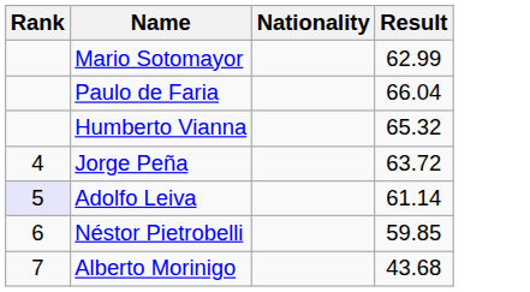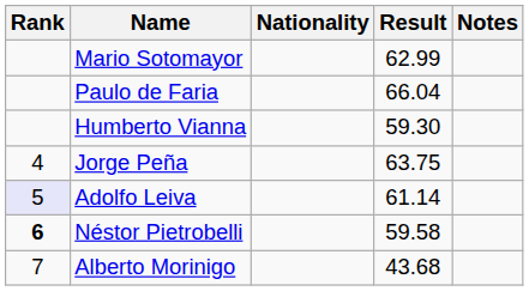+ column: Notes
Humberto Vianna | Result: 65.32 -> 59.30
Jorge Peña | Result: 63.72 -> 63.75
Néstor Pietrobelli | Rank: normal -> bold
Néstor Pietrobelli | Result: 59.85 -> 59.58
